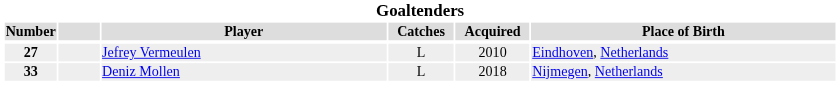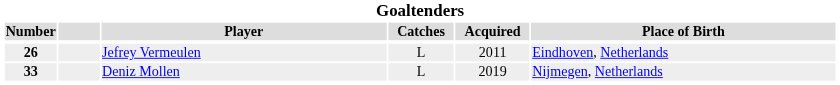Jefrey Vermeulen | Number: 27 -> 26
Jefrey Vermeulen | Acquired: 2010 -> 2011
Deniz Mollen | Acquired: 2018 -> 2019
